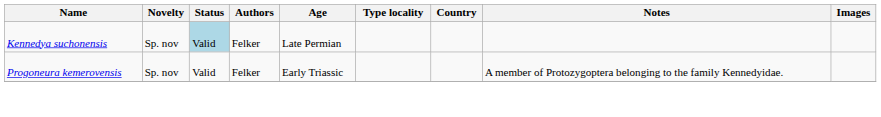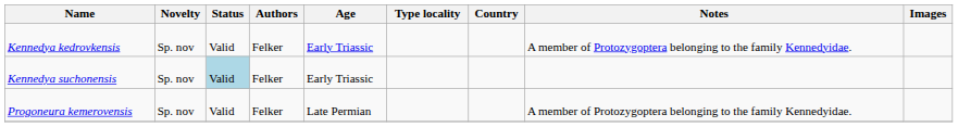+ row: Kennedya kedrovkensis | Sp. nov | Valid | Felker | Early Triassic | A member of Protozygoptera belonging to the family Kennedyidae.
Kennedya suchonensis | Age: Late Permian -> Early Triassic
Progoneura kemerovensis | Age: Early Triassic -> Late Permian
